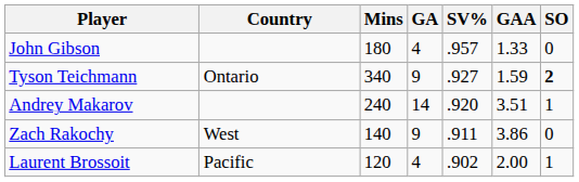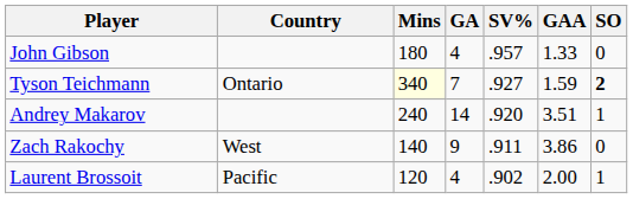Tyson Teichmann | Mins: no background -> lightyellow background
Tyson Teichmann | GA: 9 -> 7
